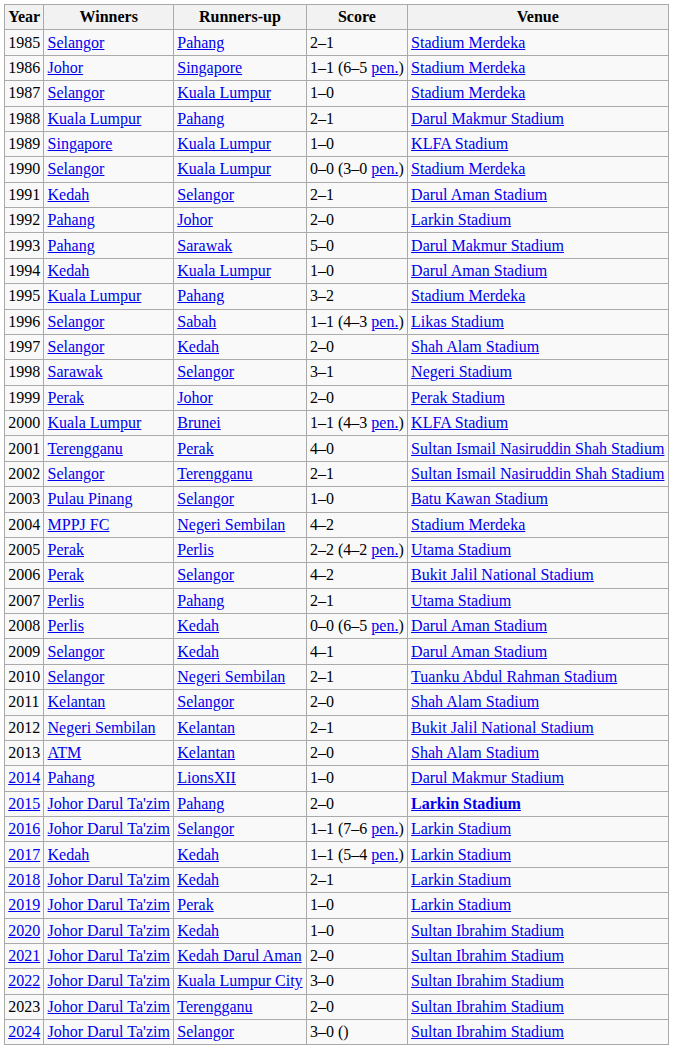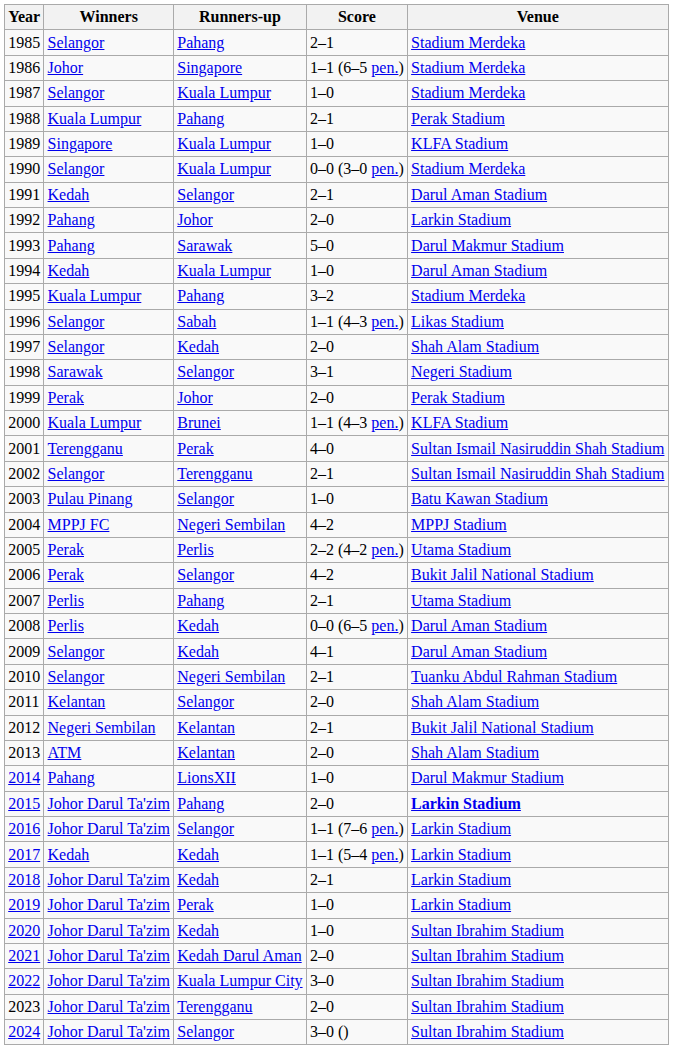1988 | Venue: Darul Makmur Stadium -> Perak Stadium
2004 | Venue: Stadium Merdeka -> MPPJ Stadium
